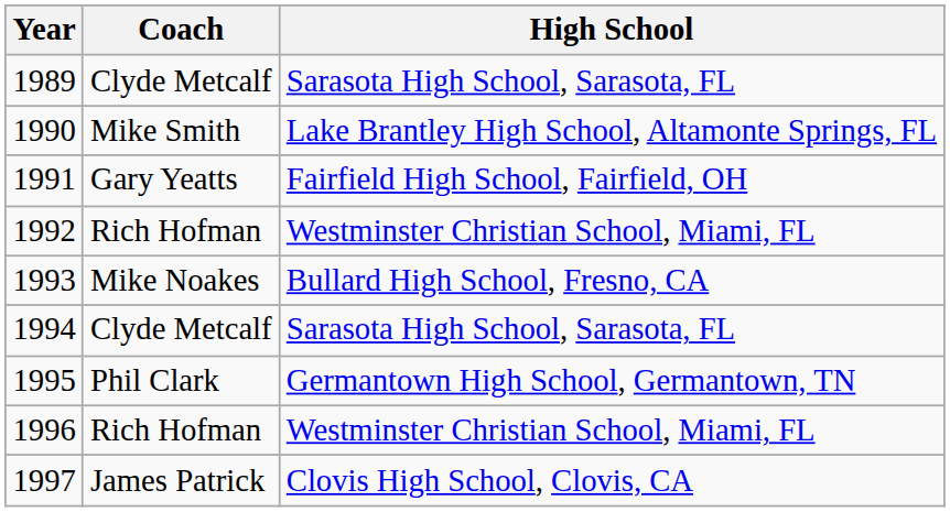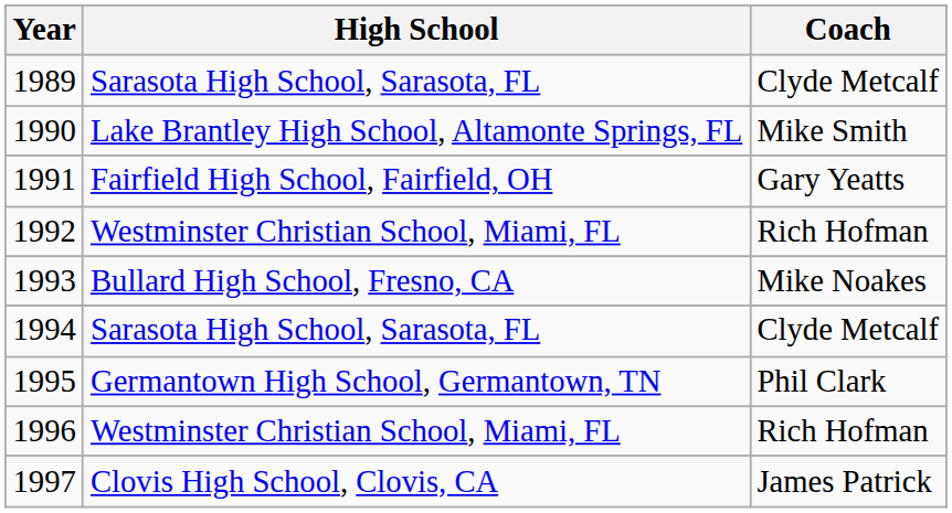columns swapped: Coach <-> High School
